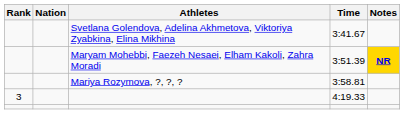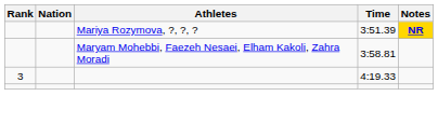- row: Svetlana Golendova, Adelina Akhmetova, Viktoriya Zyabkina, Elina Mikhina | 3:41.67
3:51.39 | Athletes: Maryam Mohebbi, Faezeh Nesaei, Elham Kakoli, Zahra Moradi -> Mariya Rozymova, ?, ?, ?
3:58.81 | Athletes: Mariya Rozymova, ?, ?, ? -> Maryam Mohebbi, Faezeh Nesaei, Elham Kakoli, Zahra Moradi
